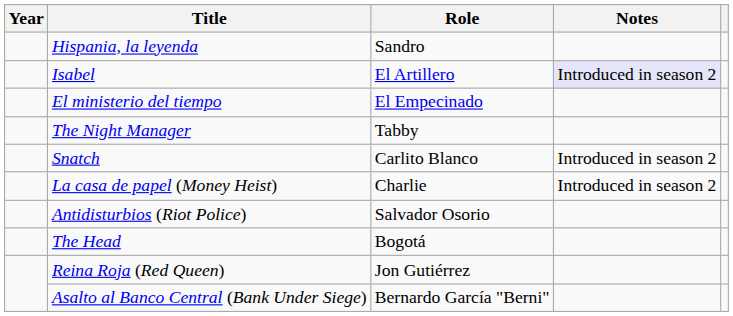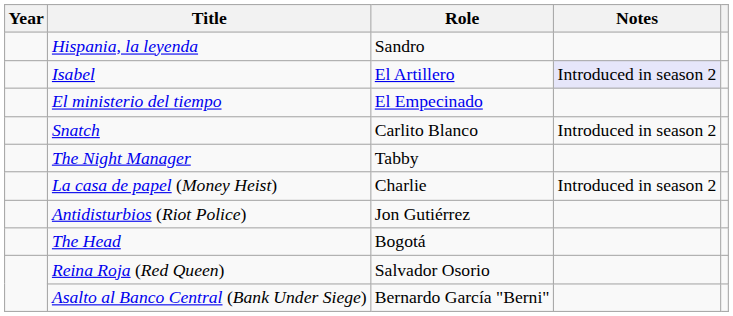rows swapped: The Night Manager <-> Snatch
Antidisturbios (Riot Police) | Role: Salvador Osorio -> Jon Gutiérrez
Reina Roja (Red Queen) | Role: Jon Gutiérrez -> Salvador Osorio
